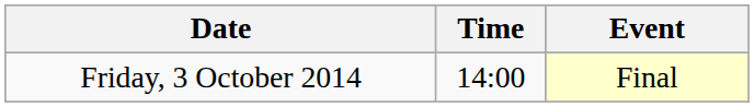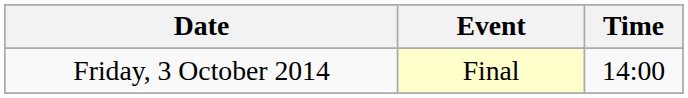columns swapped: Time <-> Event
